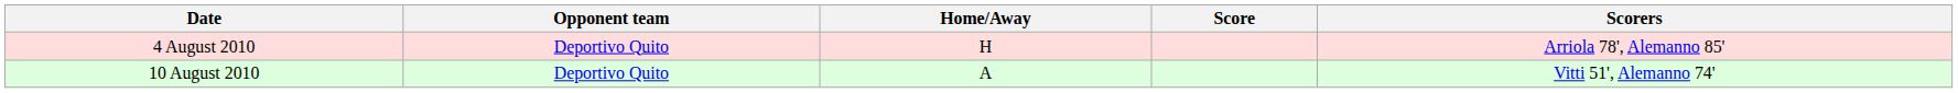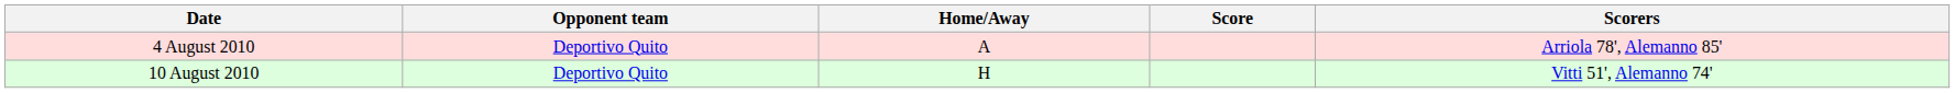4 August 2010 | Home/Away: H -> A
10 August 2010 | Home/Away: A -> H
